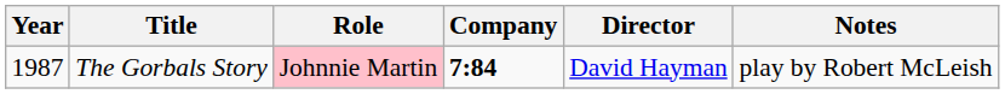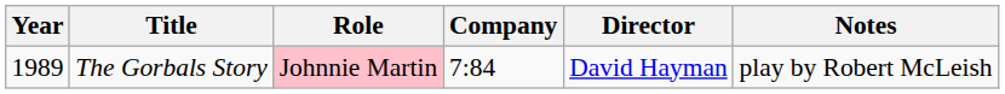The Gorbals Story | Year: 1987 -> 1989
The Gorbals Story | Company: bold -> normal
